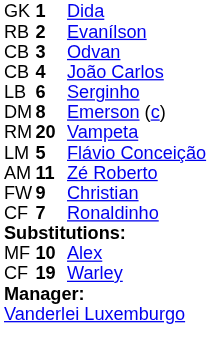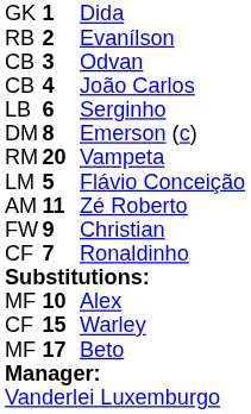Warley | column 2: 19 -> 15
+ row: MF | 17 | Beto
